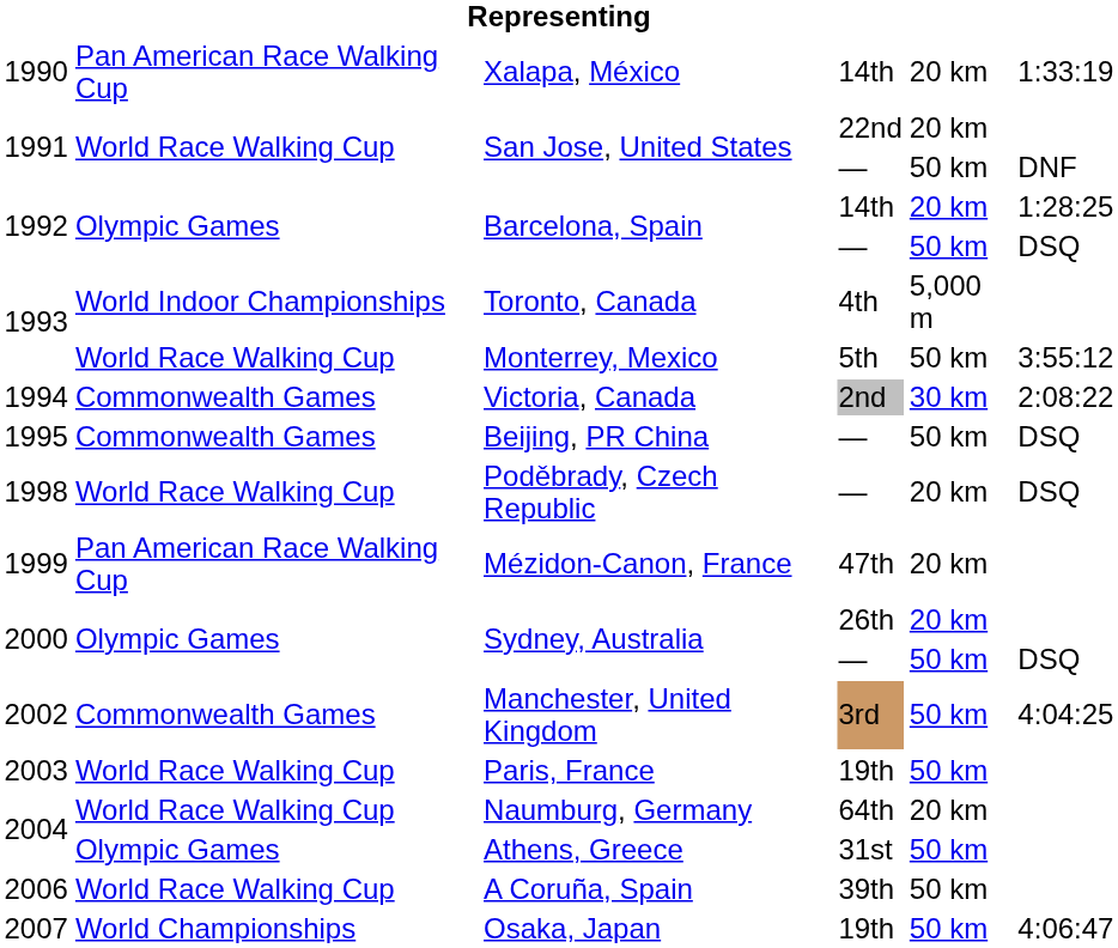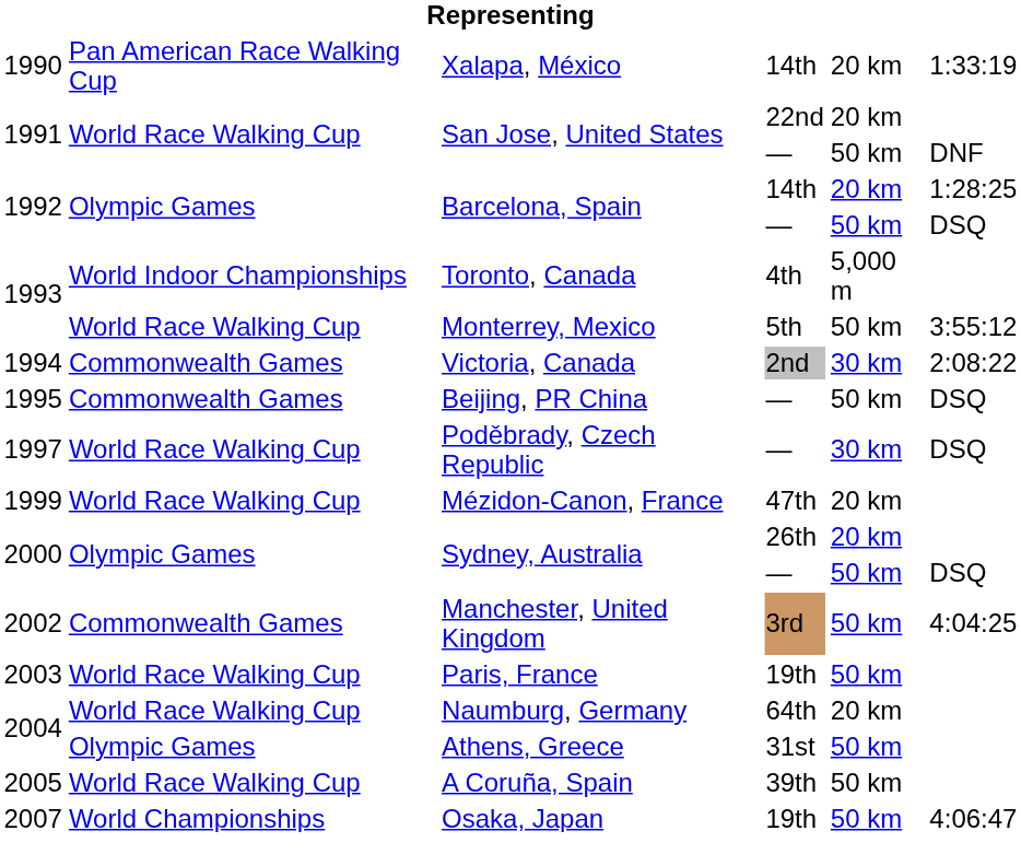Poděbrady, Czech Republic | column 1: 1998 -> 1997
Poděbrady, Czech Republic | column 5: 20 km -> 30 km
Mézidon-Canon, France | column 2: Pan American Race Walking Cup -> World Race Walking Cup
A Coruña, Spain | column 1: 2006 -> 2005
